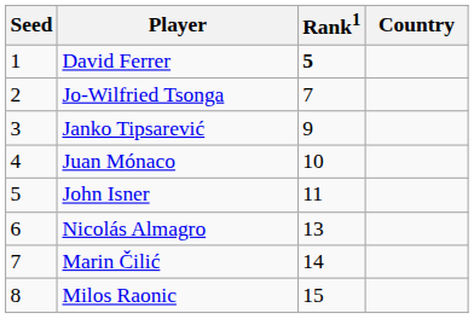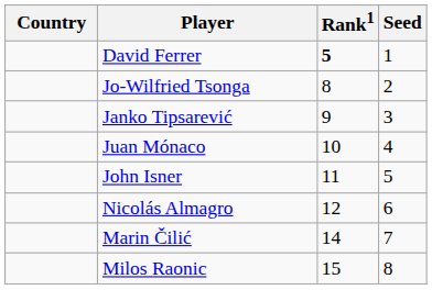columns swapped: Country <-> Seed
Jo-Wilfried Tsonga | Rank1: 7 -> 8
Nicolás Almagro | Rank1: 13 -> 12
